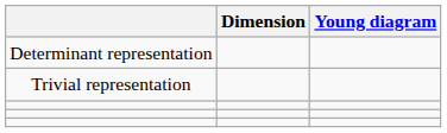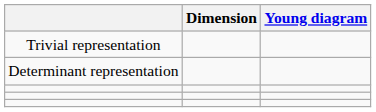rows swapped: Trivial representation <-> Determinant representation
